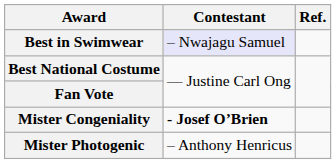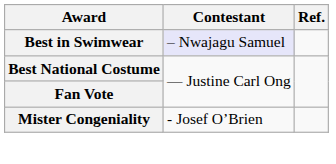Mister Congeniality | Contestant: bold -> normal
- row: Mister Photogenic | – Anthony Henricus
